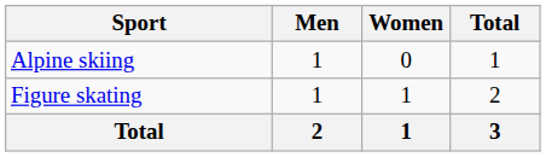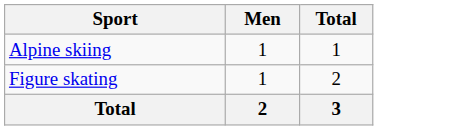- column: Women | 0 | 1 | 1
